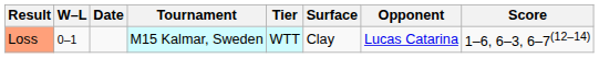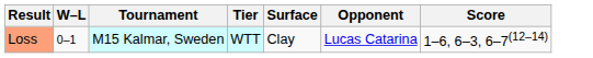- column: Date
